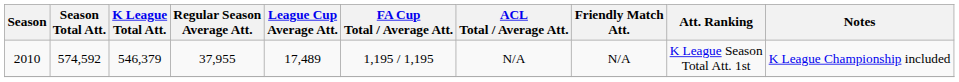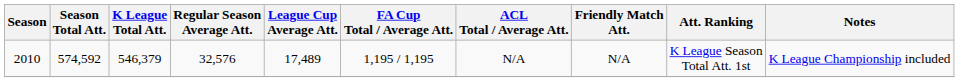2010 | Regular Season Average Att.: 37,955 -> 32,576
